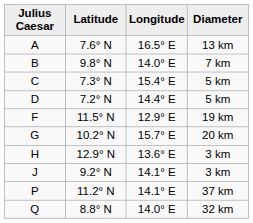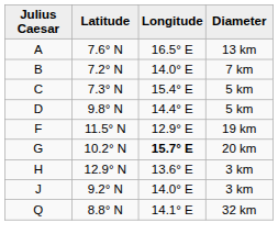B | Latitude: 9.8° N -> 7.2° N
D | Latitude: 7.2° N -> 9.8° N
G | Longitude: normal -> bold
J | Longitude: 14.1° E -> 14.0° E
- row: P | 11.2° N | 14.1° E | 37 km
Q | Longitude: 14.0° E -> 14.1° E
